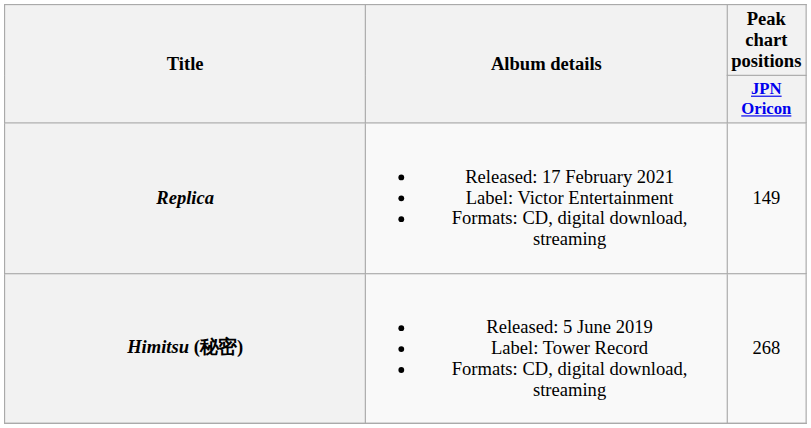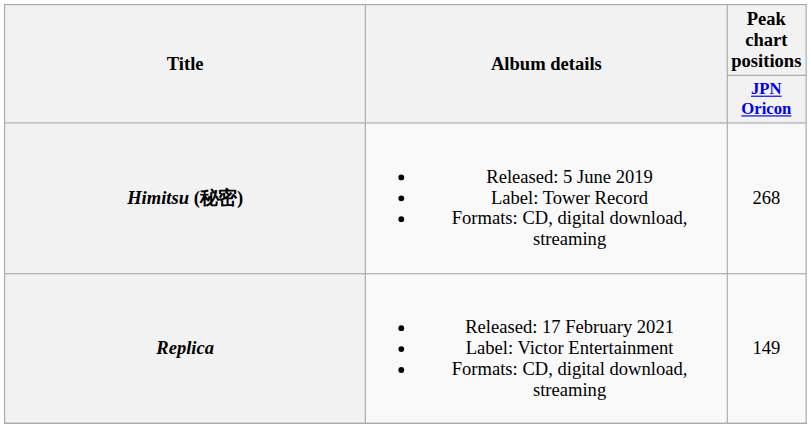rows swapped: Himitsu (秘密) <-> Replica
